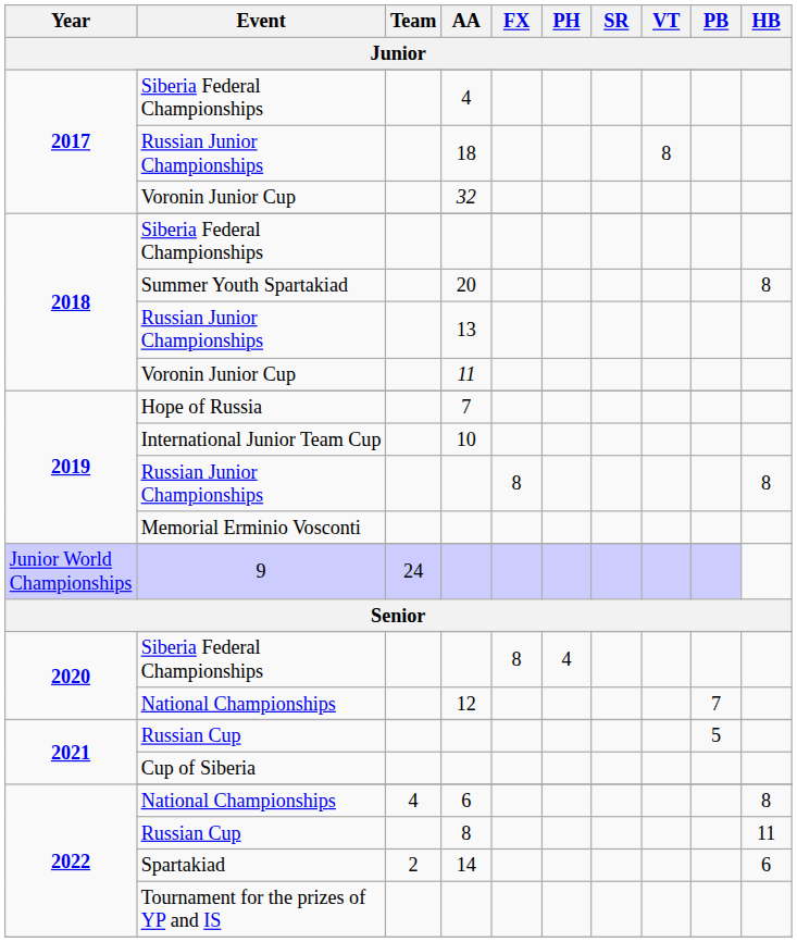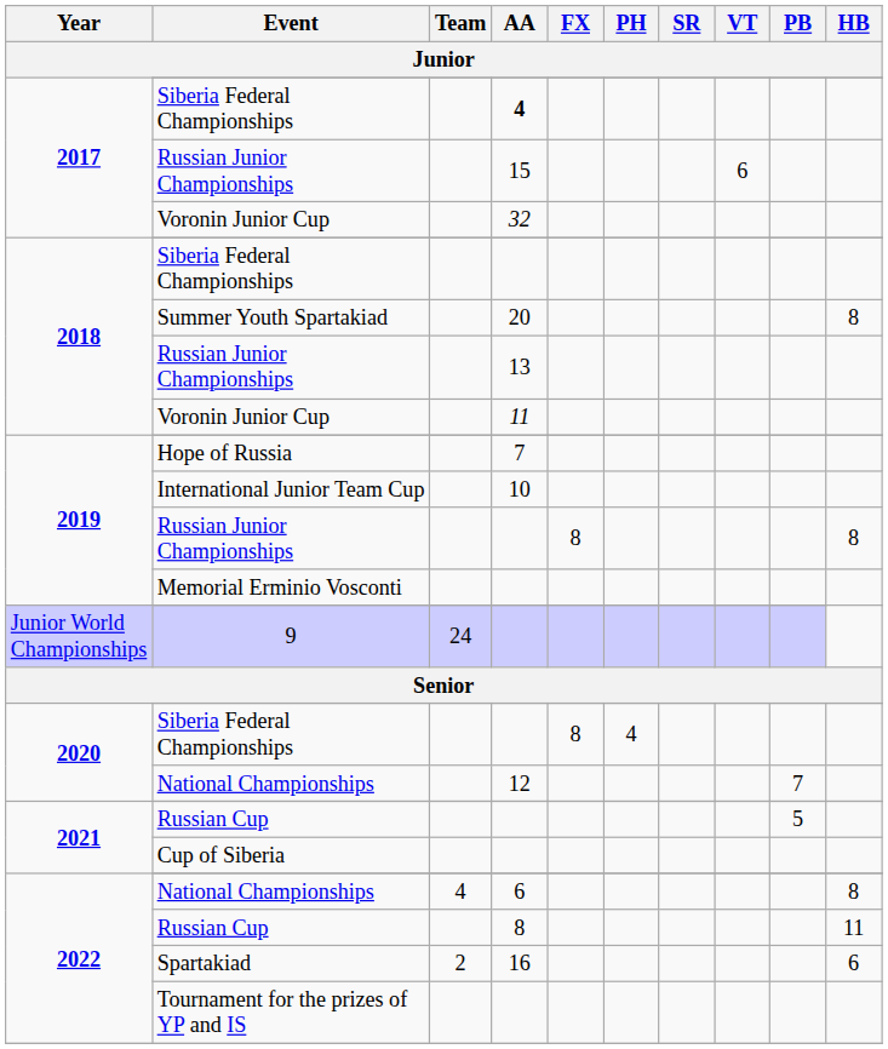2017 / Siberia Federal Championships | AA: normal -> bold
2017 / Russian Junior Championships | AA: 18 -> 15
2017 / Russian Junior Championships | VT: 8 -> 6
Spartakiad | AA: 14 -> 16
